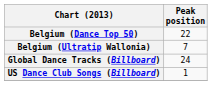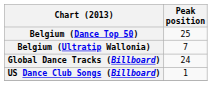Belgium (Dance Top 50) | Peak position: 22 -> 25
